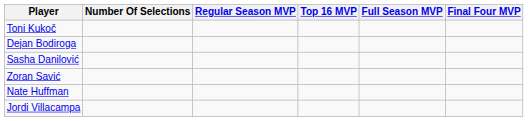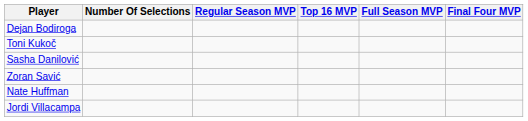rows swapped: Toni Kukoč <-> Dejan Bodiroga
